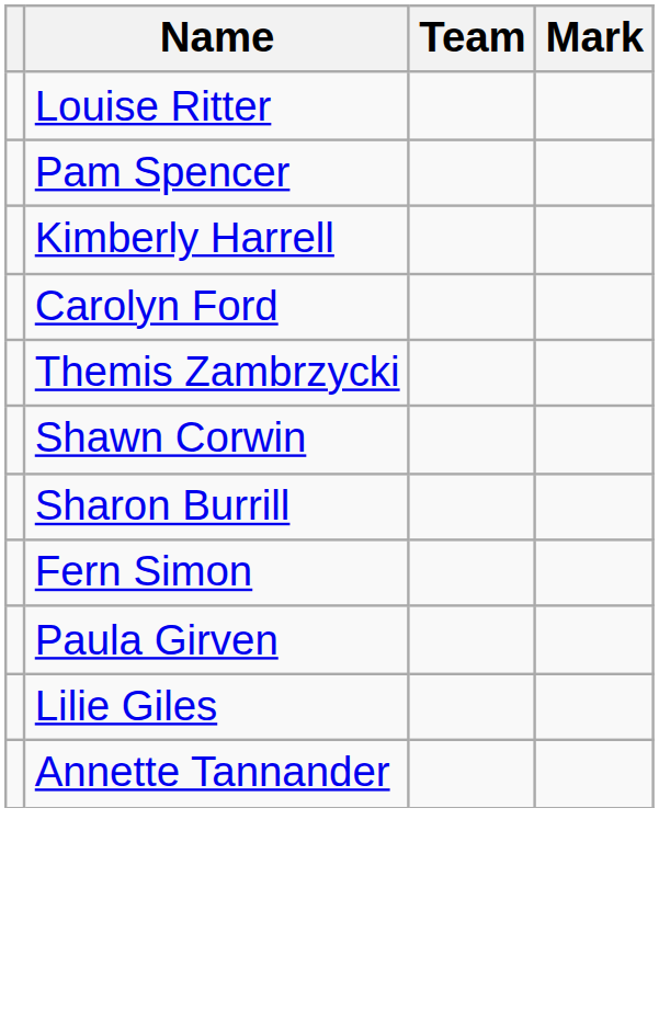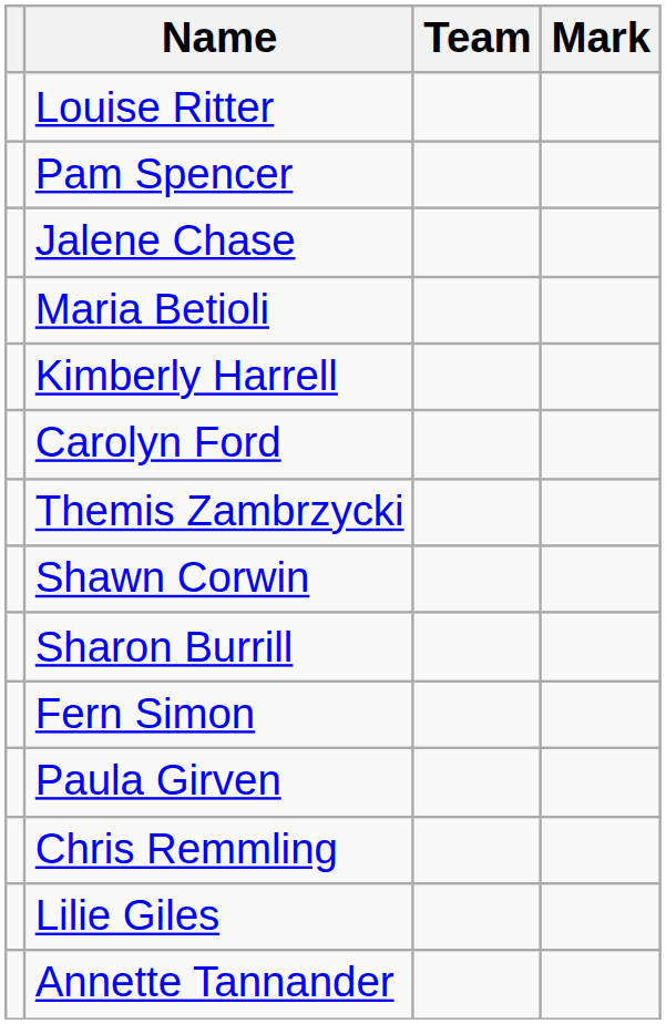+ row: Jalene Chase
+ row: Maria Betioli
+ row: Chris Remmling
